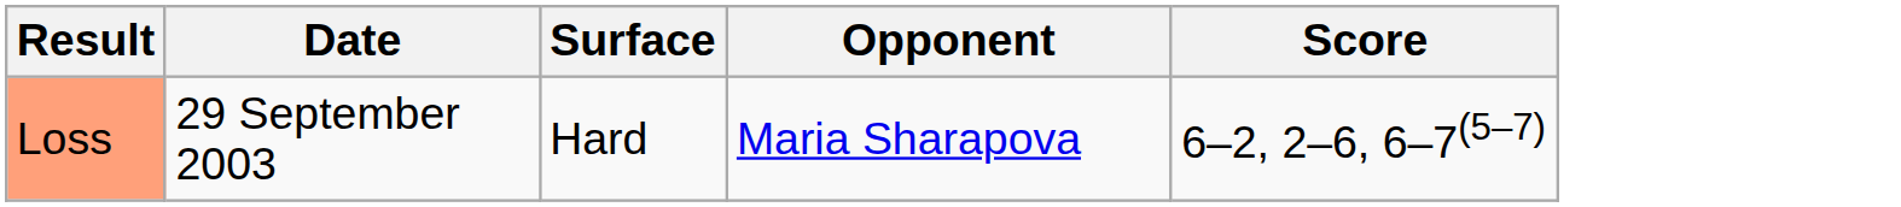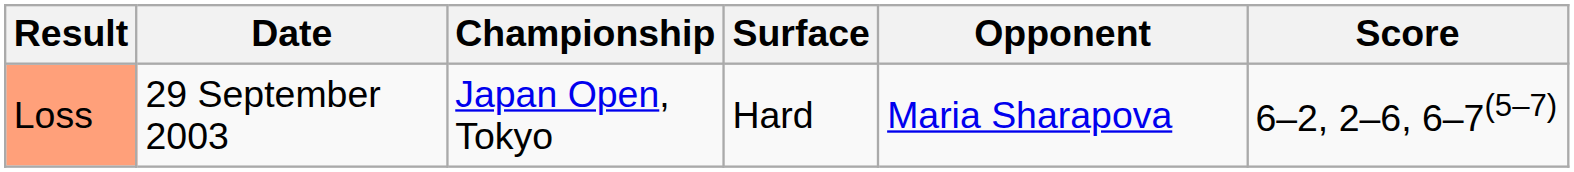+ column: Championship | Japan Open, Tokyo
